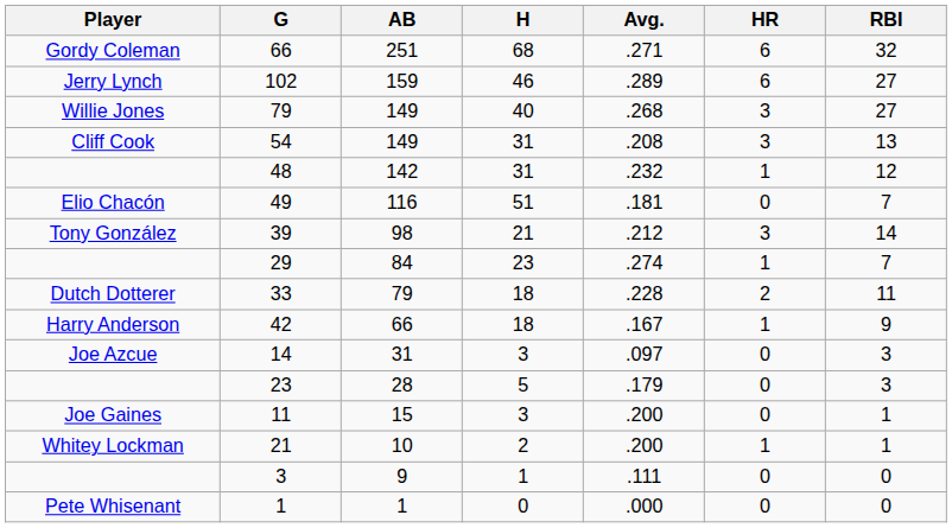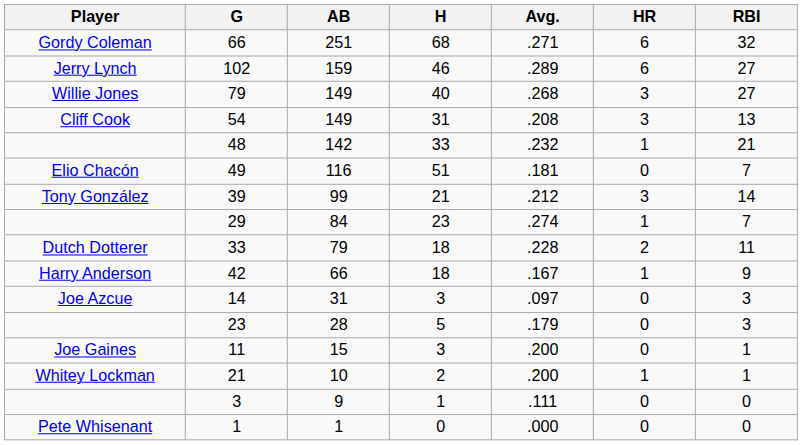48 | H: 31 -> 33
48 | RBI: 12 -> 21
39 | AB: 98 -> 99
